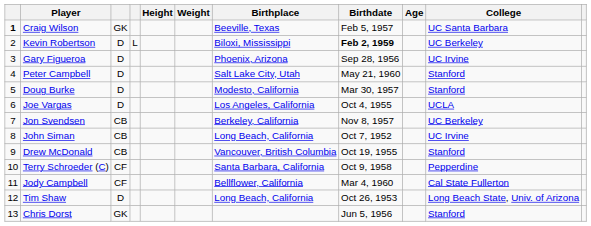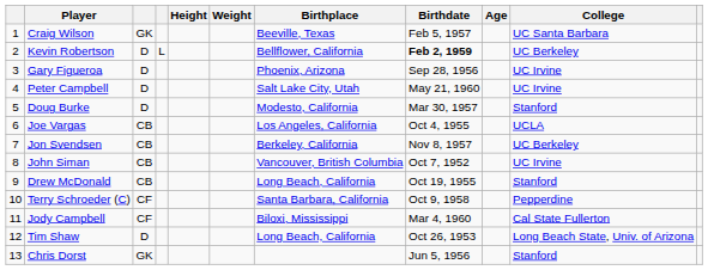Craig Wilson | column 1: bold -> normal
Kevin Robertson | Birthplace: Biloxi, Mississippi -> Bellflower, California
Peter Campbell | College: Stanford -> UC Irvine
Joe Vargas | column 3: D -> CB
John Siman | Birthplace: Long Beach, California -> Vancouver, British Columbia
Drew McDonald | Birthplace: Vancouver, British Columbia -> Long Beach, California
Jody Campbell | Birthplace: Bellflower, California -> Biloxi, Mississippi
